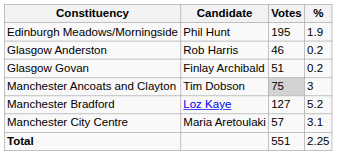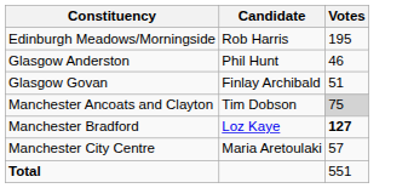- column: % | 1.9 | 0.2 | 0.2 | 3 | 5.2 | 3.1 | 2.25
Edinburgh Meadows/Morningside | Candidate: Phil Hunt -> Rob Harris
Glasgow Anderston | Candidate: Rob Harris -> Phil Hunt
Manchester Bradford | Votes: normal -> bold
